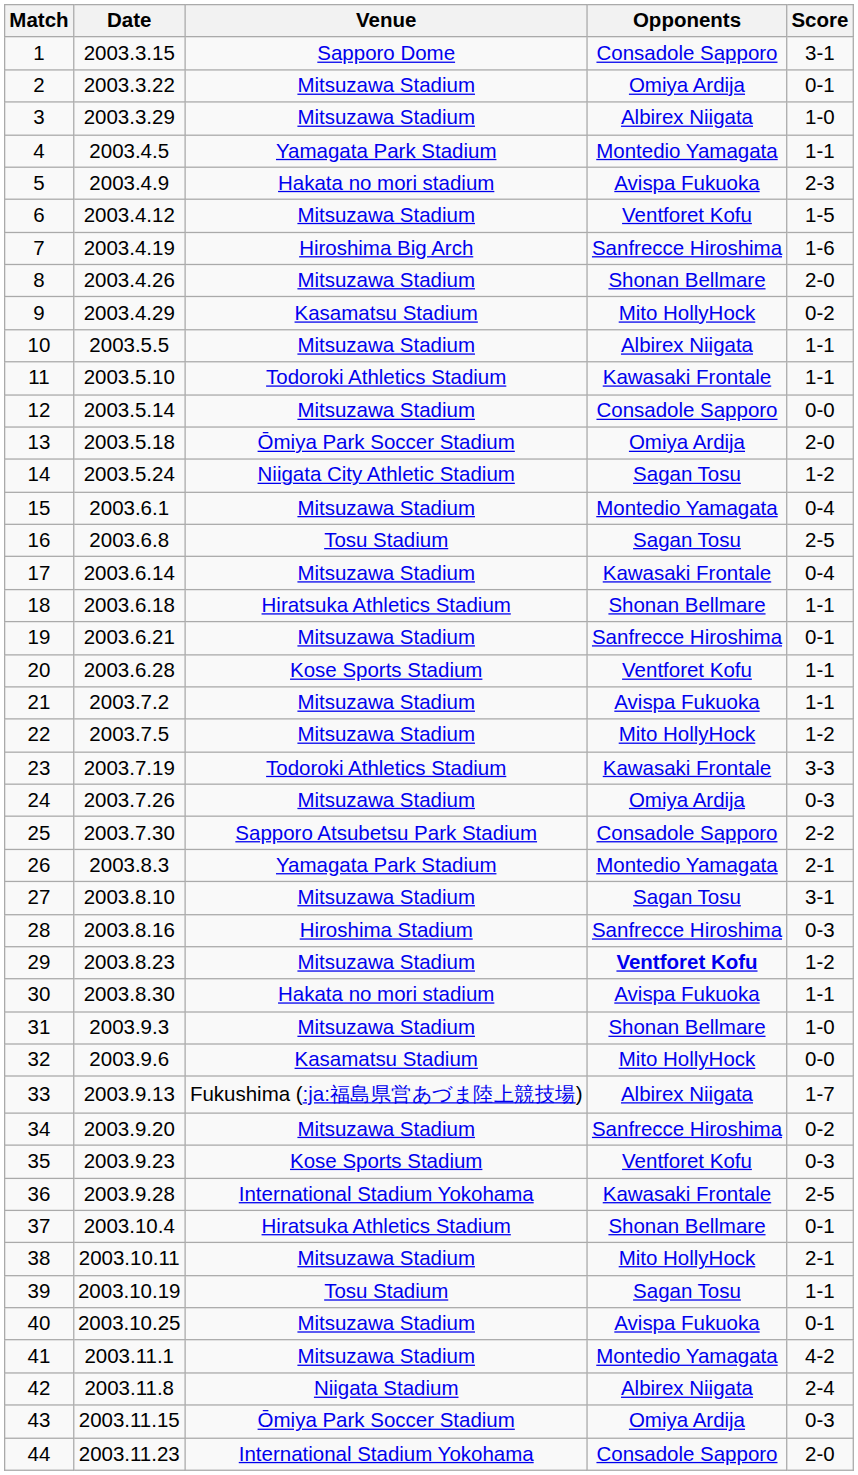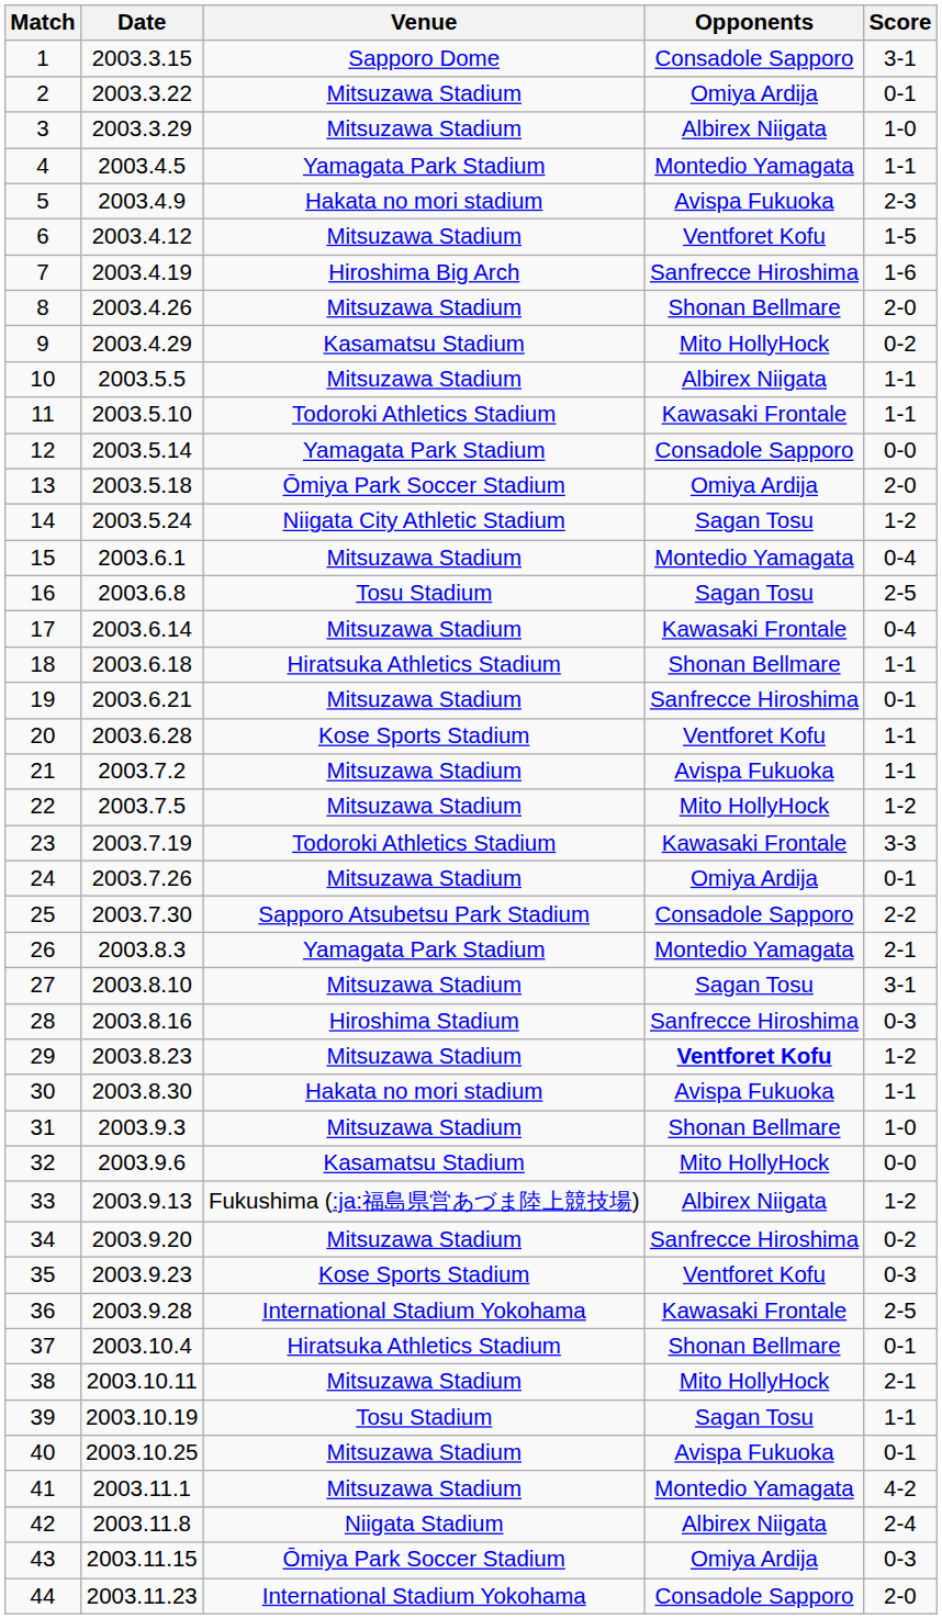12 | Venue: Mitsuzawa Stadium -> Yamagata Park Stadium
24 | Score: 0-3 -> 0-1
33 | Score: 1-7 -> 1-2
